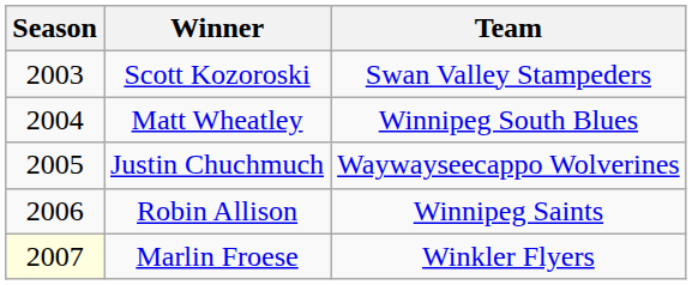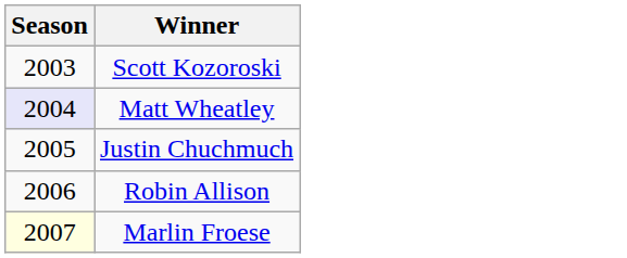- column: Team | Swan Valley Stampeders | Winnipeg South Blues | Waywayseecappo Wolverines | Winnipeg Saints | Winkler Flyers
Matt Wheatley | Season: no background -> lavender background
